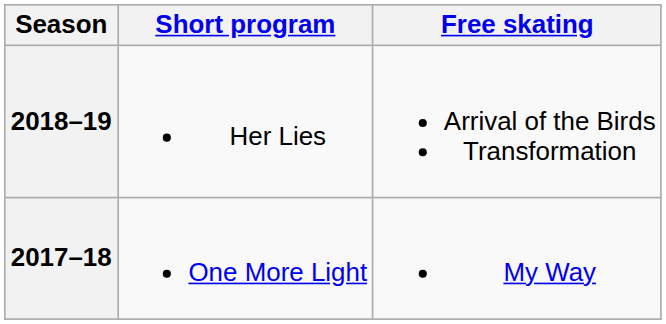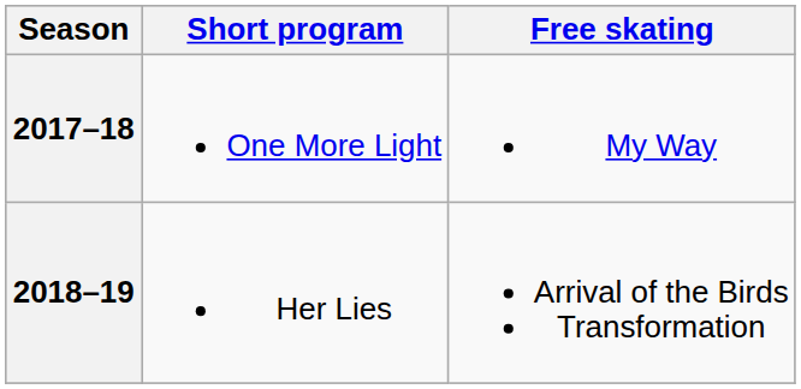rows swapped: 2018–19 <-> 2017–18
